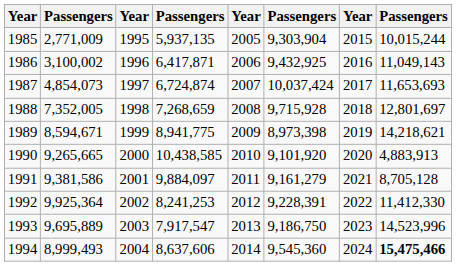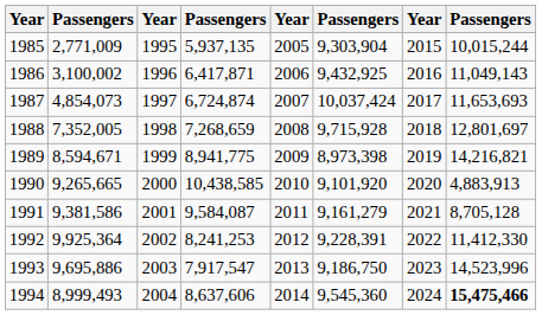1989 | column 8: 14,218,621 -> 14,216,821
1991 | column 4: 9,884,097 -> 9,584,087
1993 | column 2: 9,695,889 -> 9,695,886
